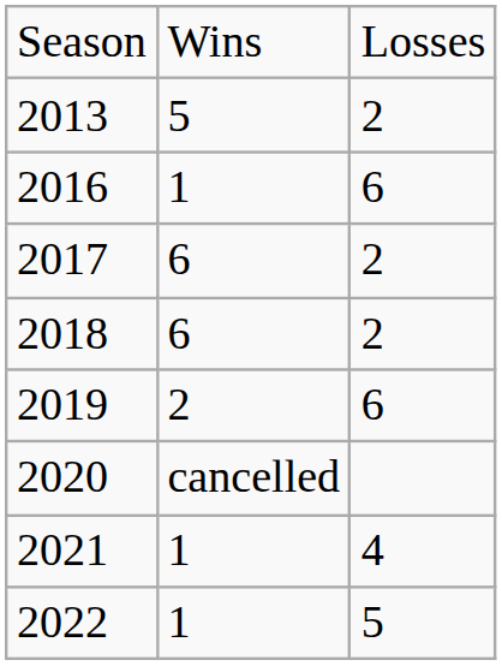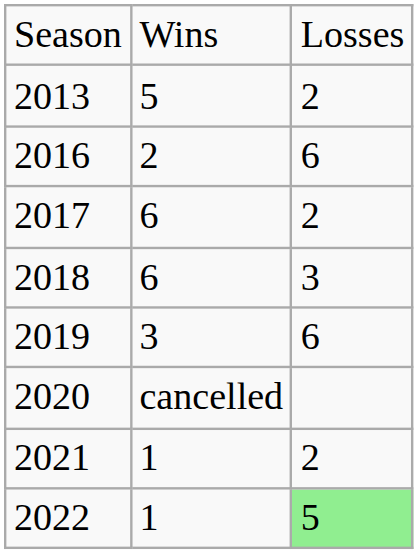2016 | column 2: 1 -> 2
2018 | column 3: 2 -> 3
2019 | column 2: 2 -> 3
2021 | column 3: 4 -> 2
2022 | column 3: no background -> lightgreen background
